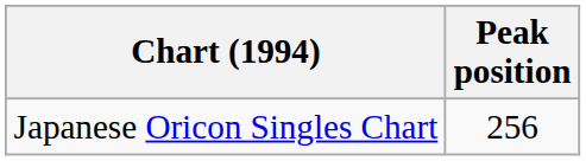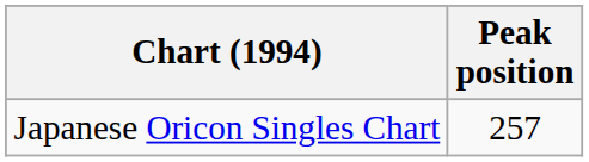Japanese Oricon Singles Chart | Peak position: 256 -> 257
